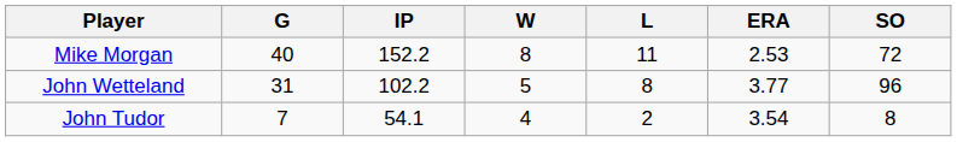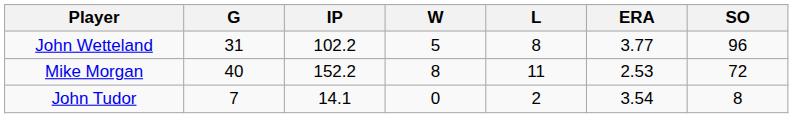rows swapped: Mike Morgan <-> John Wetteland
John Tudor | IP: 54.1 -> 14.1
John Tudor | W: 4 -> 0
